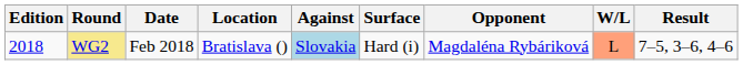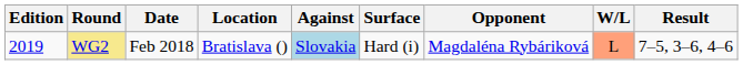WG2 | Edition: 2018 -> 2019
